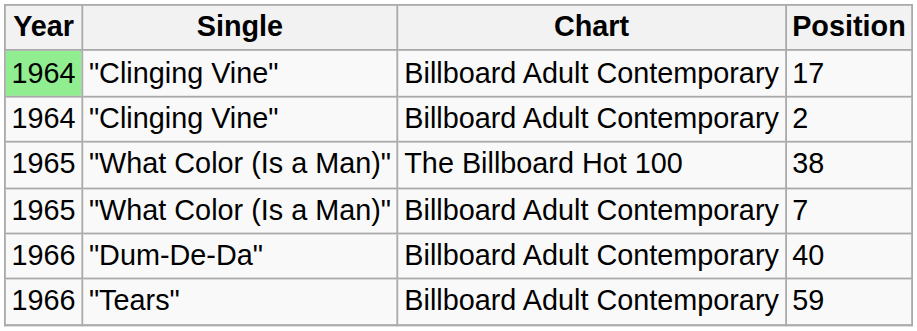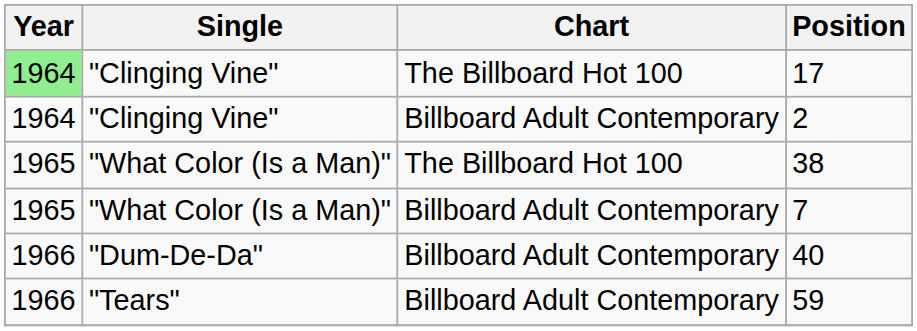17 | Chart: Billboard Adult Contemporary -> The Billboard Hot 100
